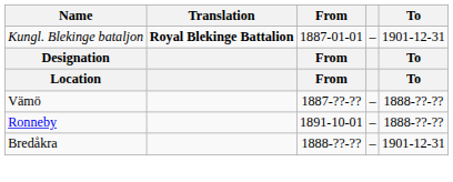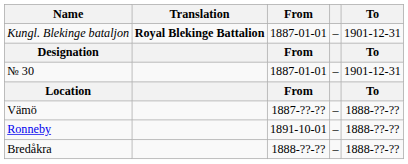+ row: № 30 | 1887-01-01 | – | 1901-12-31
Bredåkra | To: 1901-12-31 -> 1888-??-??
